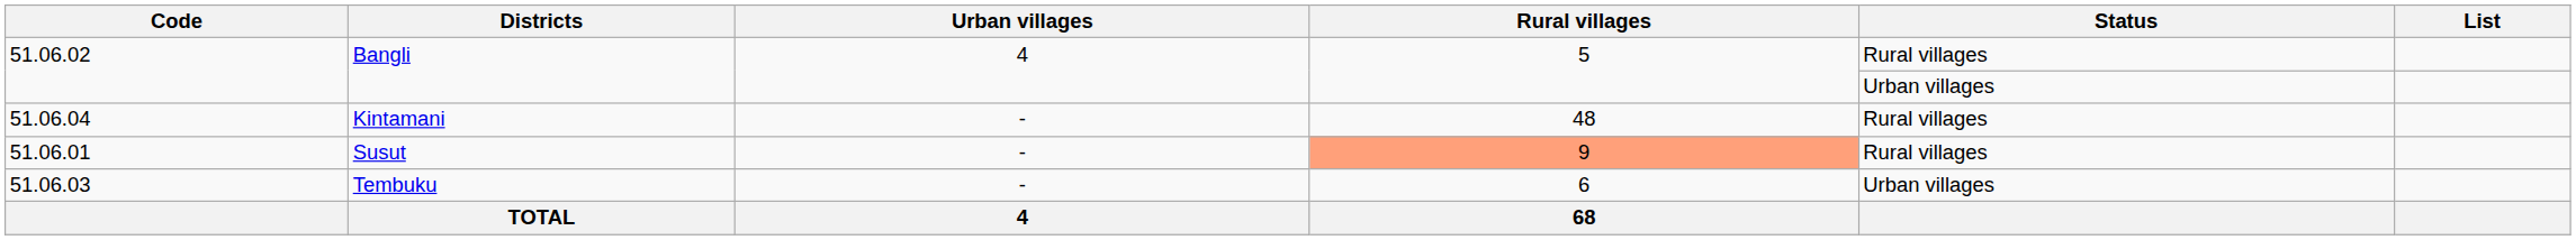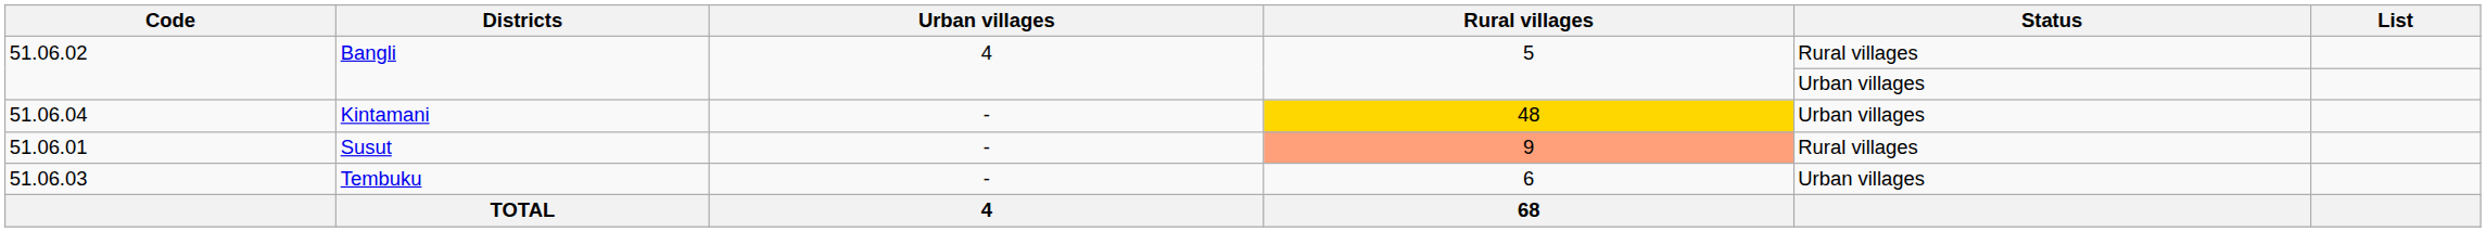51.06.04 | Rural villages: no background -> gold background
51.06.04 | Status: Rural villages -> Urban villages
